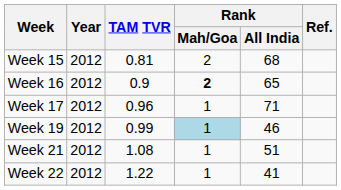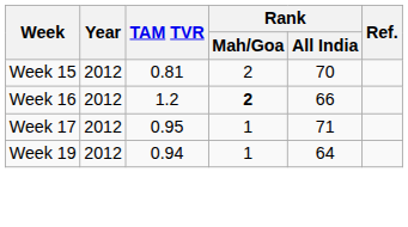Week 15 | Rank / All India: 68 -> 70
Week 16 | TAM TVR: 0.9 -> 1.2
Week 16 | Rank / All India: 65 -> 66
Week 17 | TAM TVR: 0.96 -> 0.95
Week 19 | TAM TVR: 0.99 -> 0.94
Week 19 | Rank / Mah/Goa: lightblue background -> no background
Week 19 | Rank / All India: 46 -> 64
- row: Week 21 | 2012 | 1.08 | 1 | 51
- row: Week 22 | 2012 | 1.22 | 1 | 41
